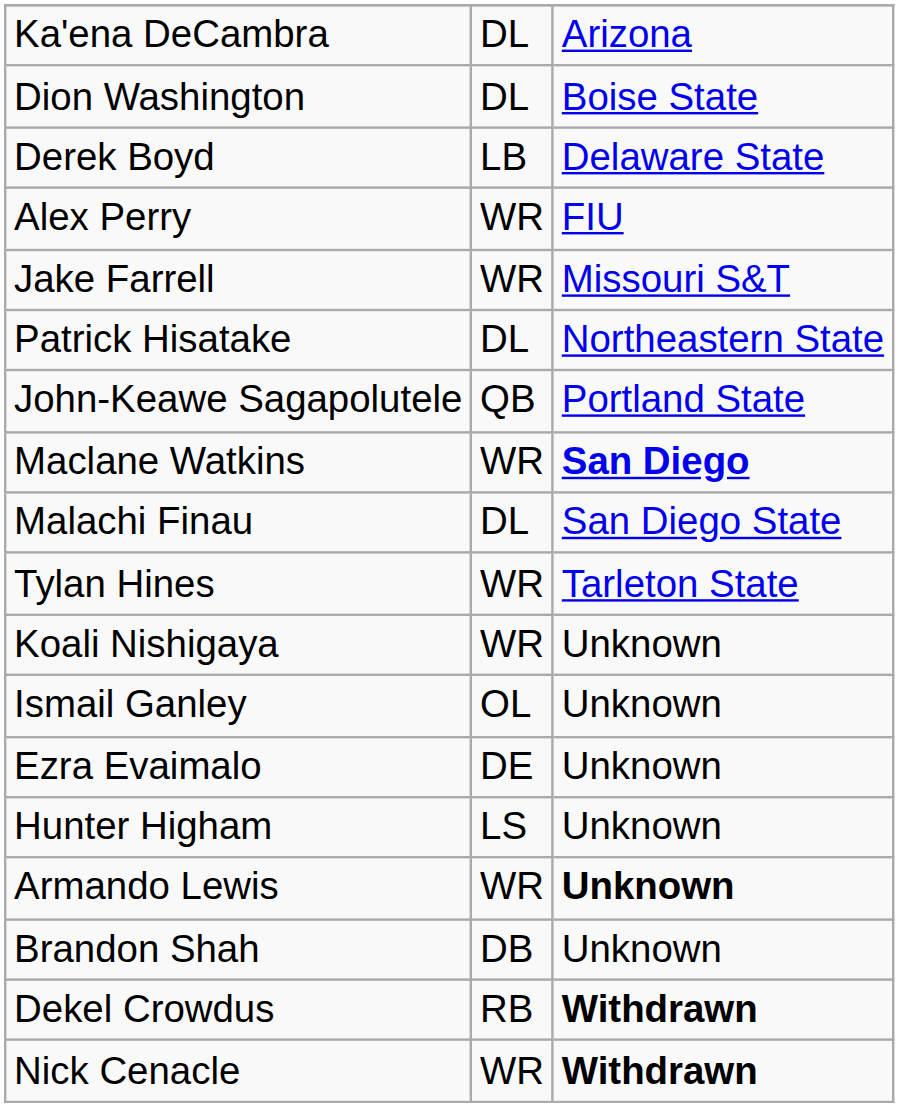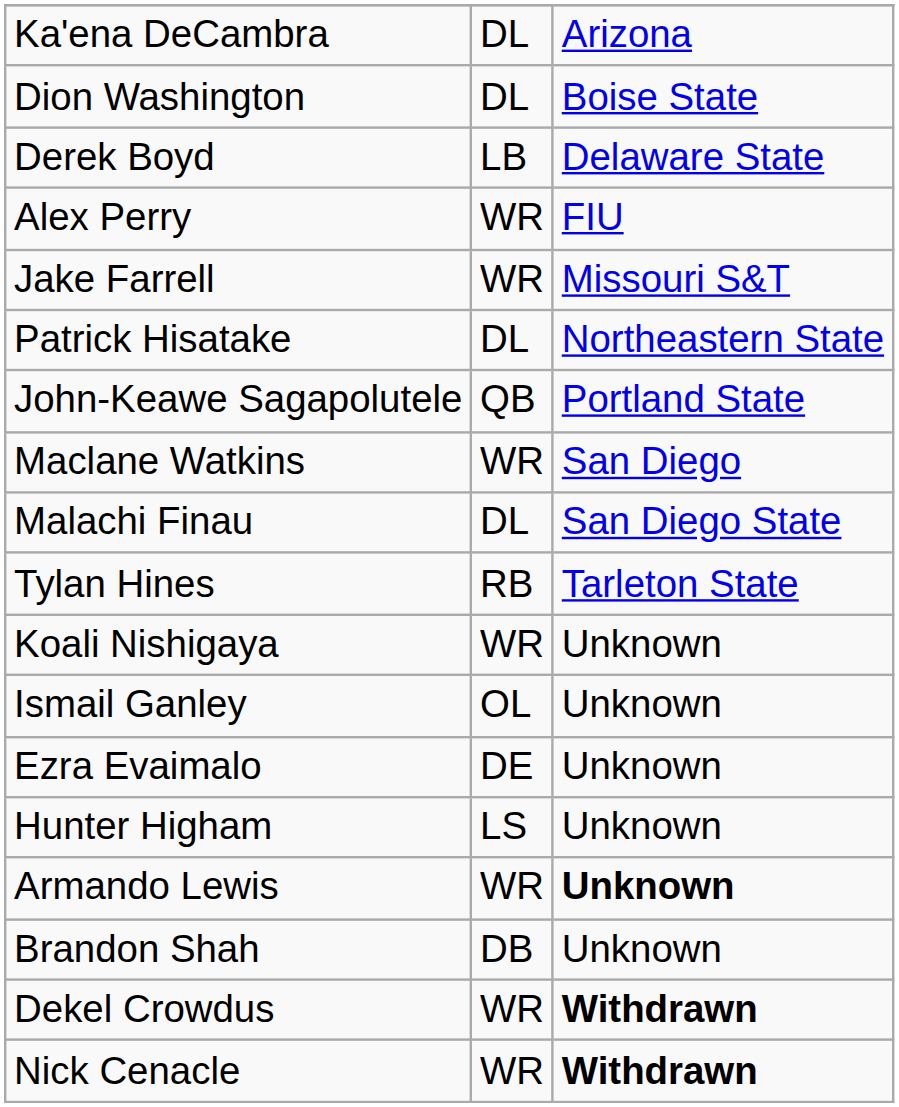Maclane Watkins | column 3: bold -> normal
Tylan Hines | column 2: WR -> RB
Dekel Crowdus | column 2: RB -> WR
